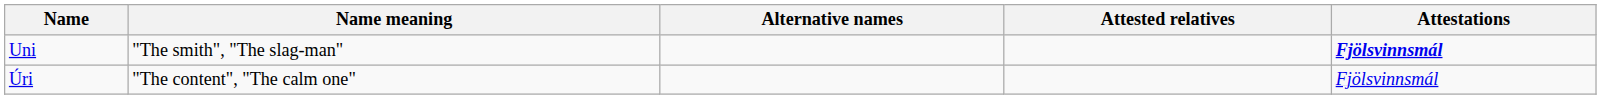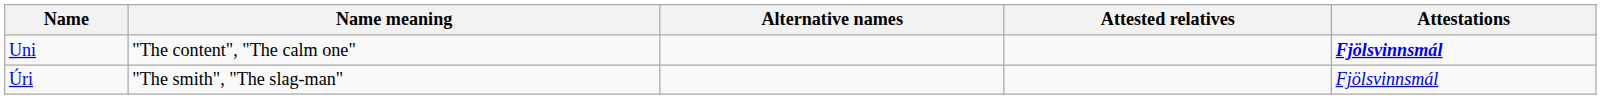Uni | Name meaning: "The smith", "The slag-man" -> "The content", "The calm one"
Úri | Name meaning: "The content", "The calm one" -> "The smith", "The slag-man"
